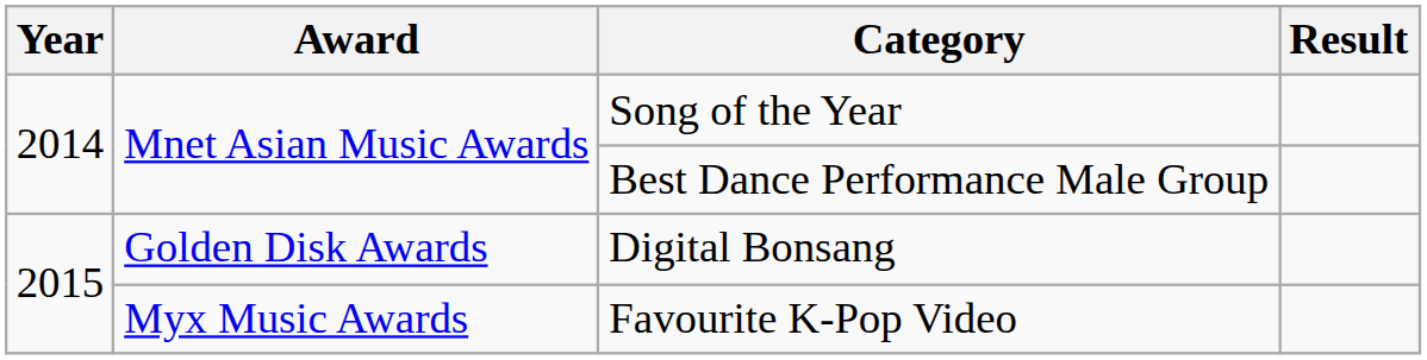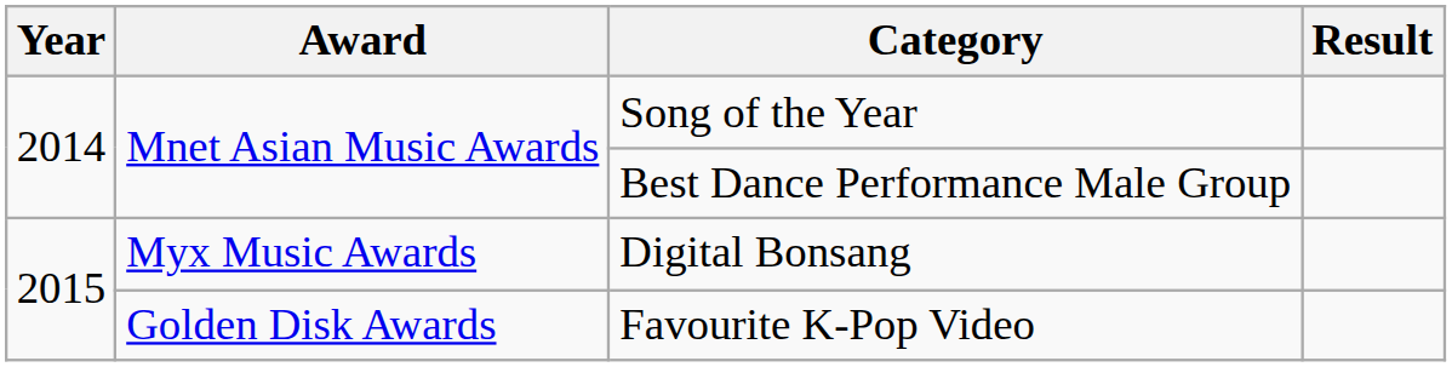Digital Bonsang | Award: Golden Disk Awards -> Myx Music Awards
Favourite K-Pop Video | Award: Myx Music Awards -> Golden Disk Awards
